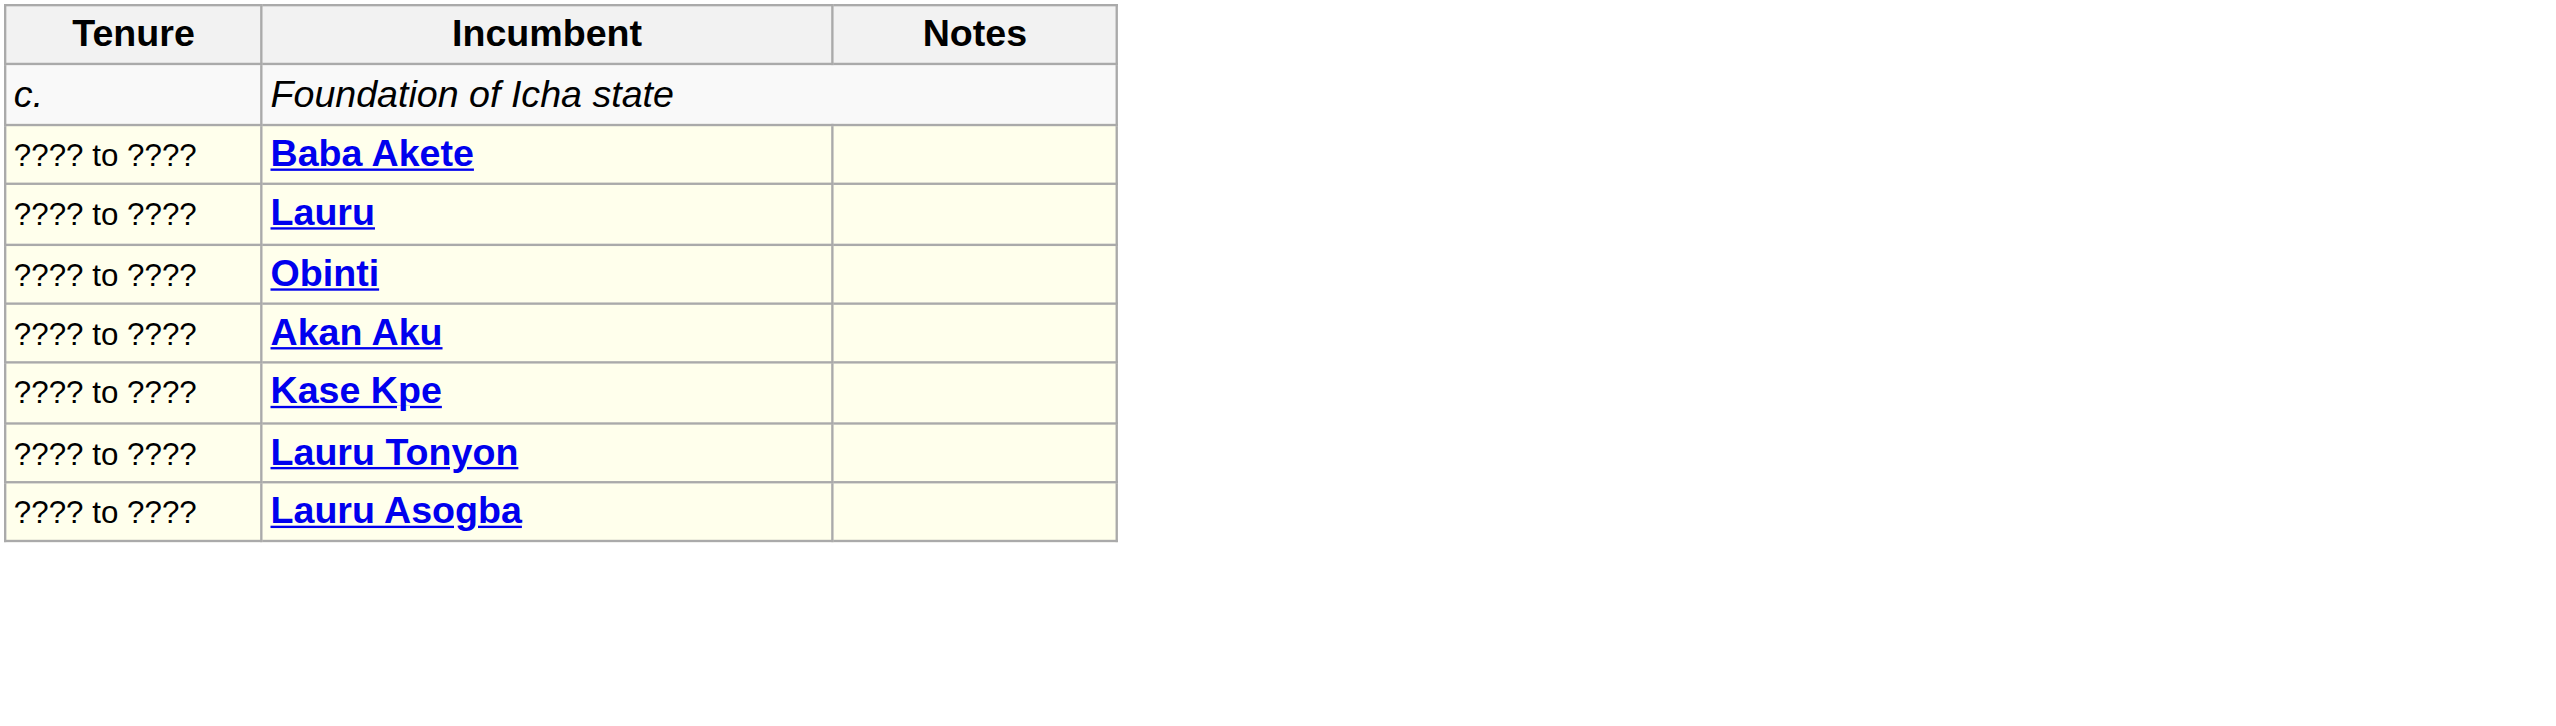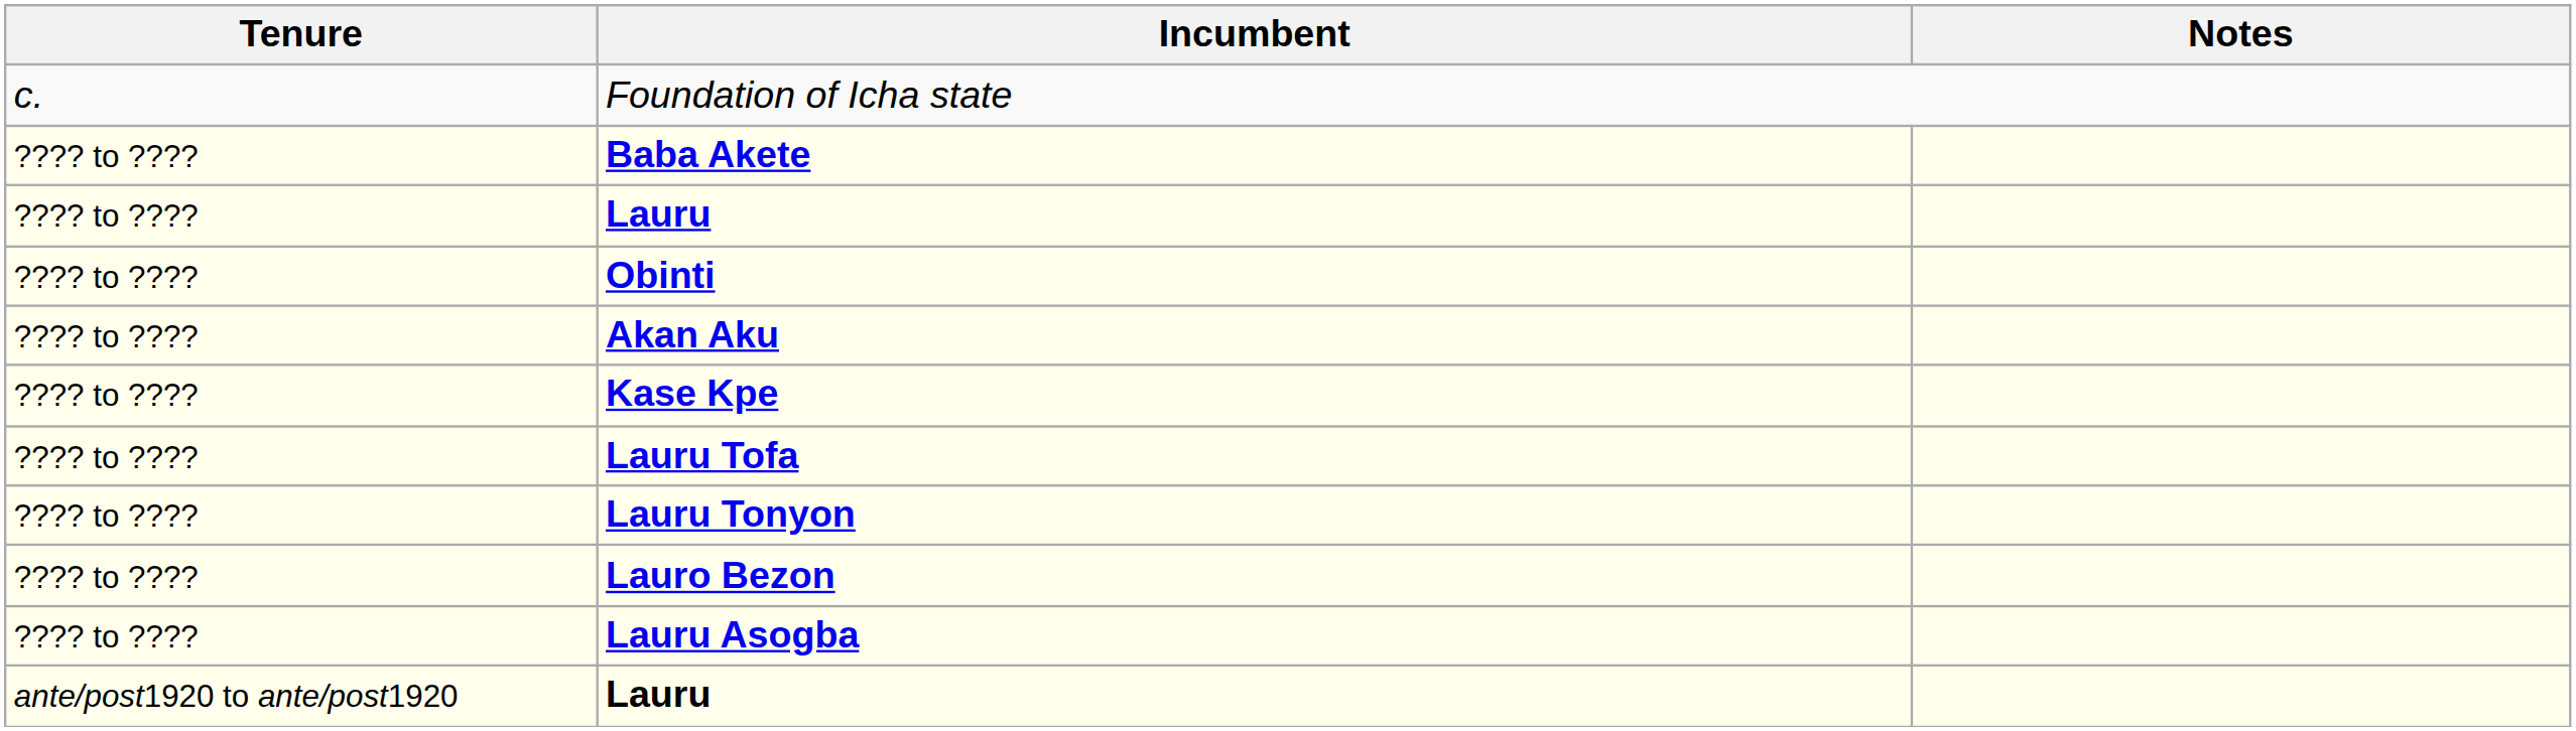+ row: ???? to ???? | Lauru Tofa
+ row: ???? to ???? | Lauro Bezon
+ row: ante/post1920 to ante/post1920 | Lauru
